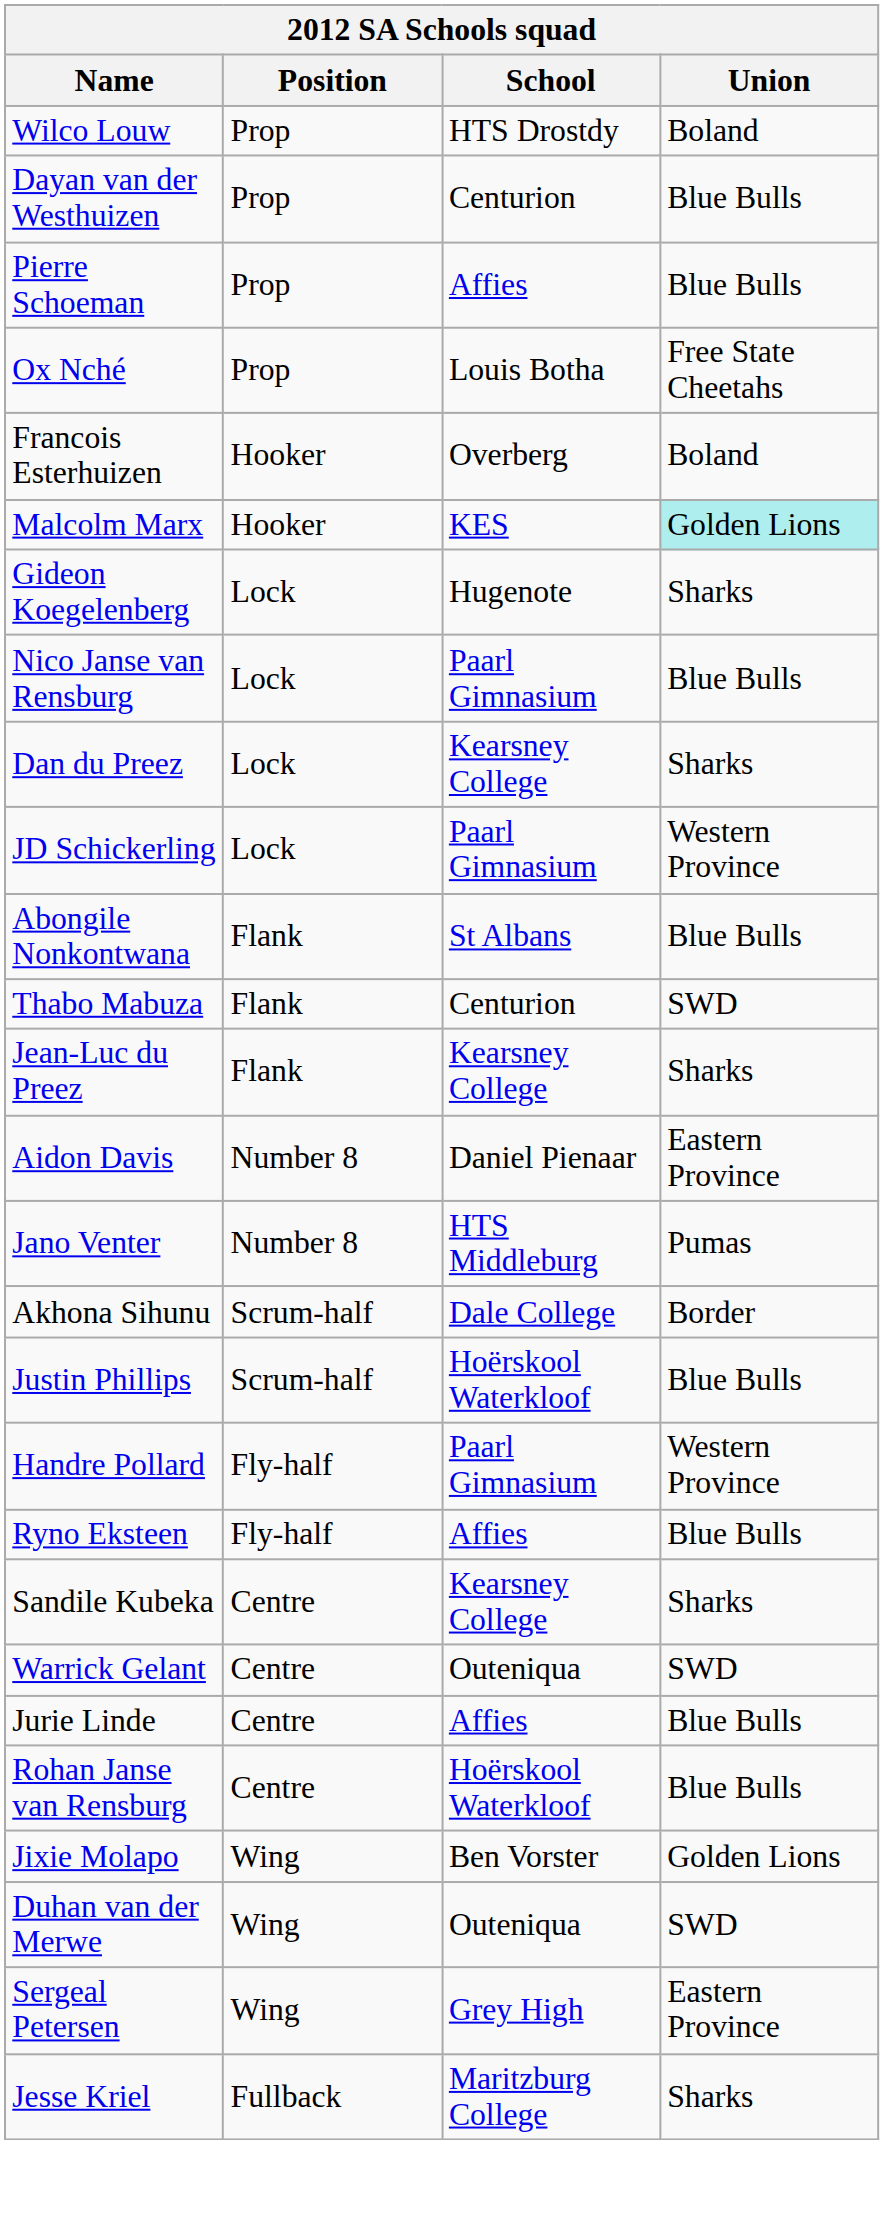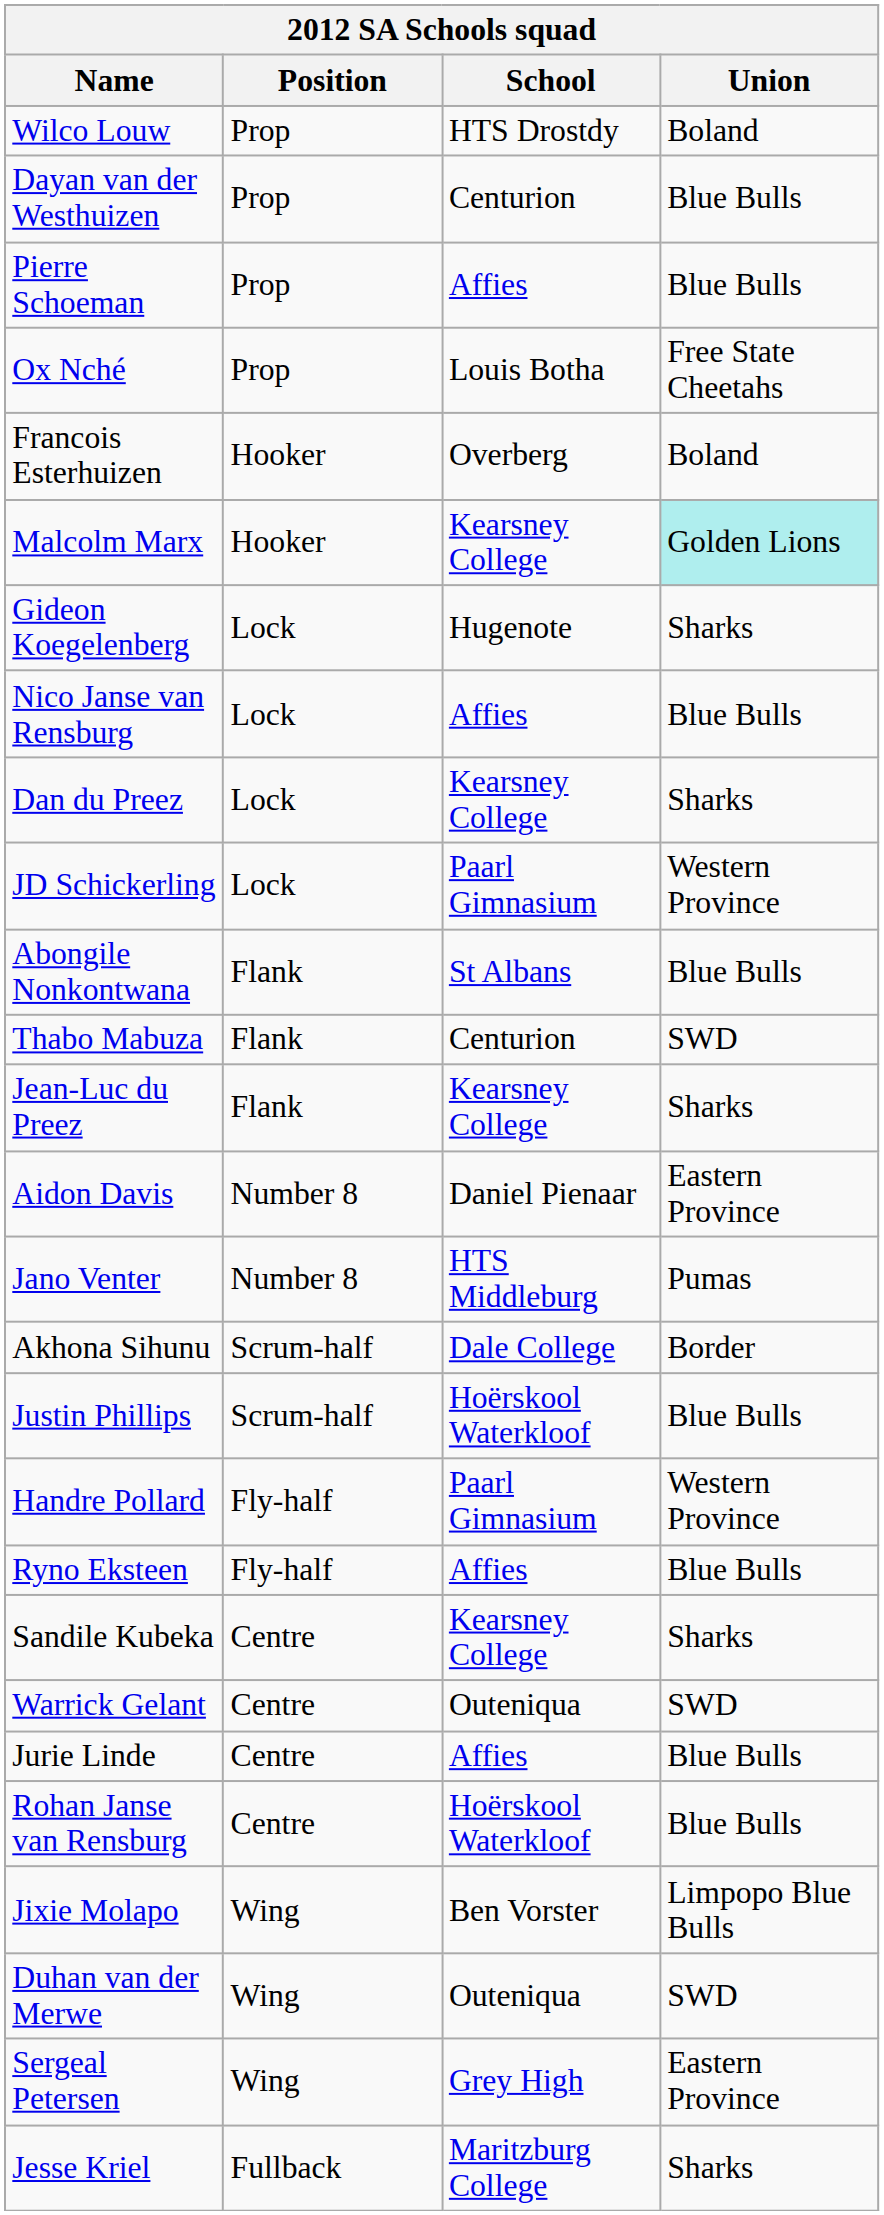Malcolm Marx | School: KES -> Kearsney College
Nico Janse van Rensburg | School: Paarl Gimnasium -> Affies
Jixie Molapo | Union: Golden Lions -> Limpopo Blue Bulls
